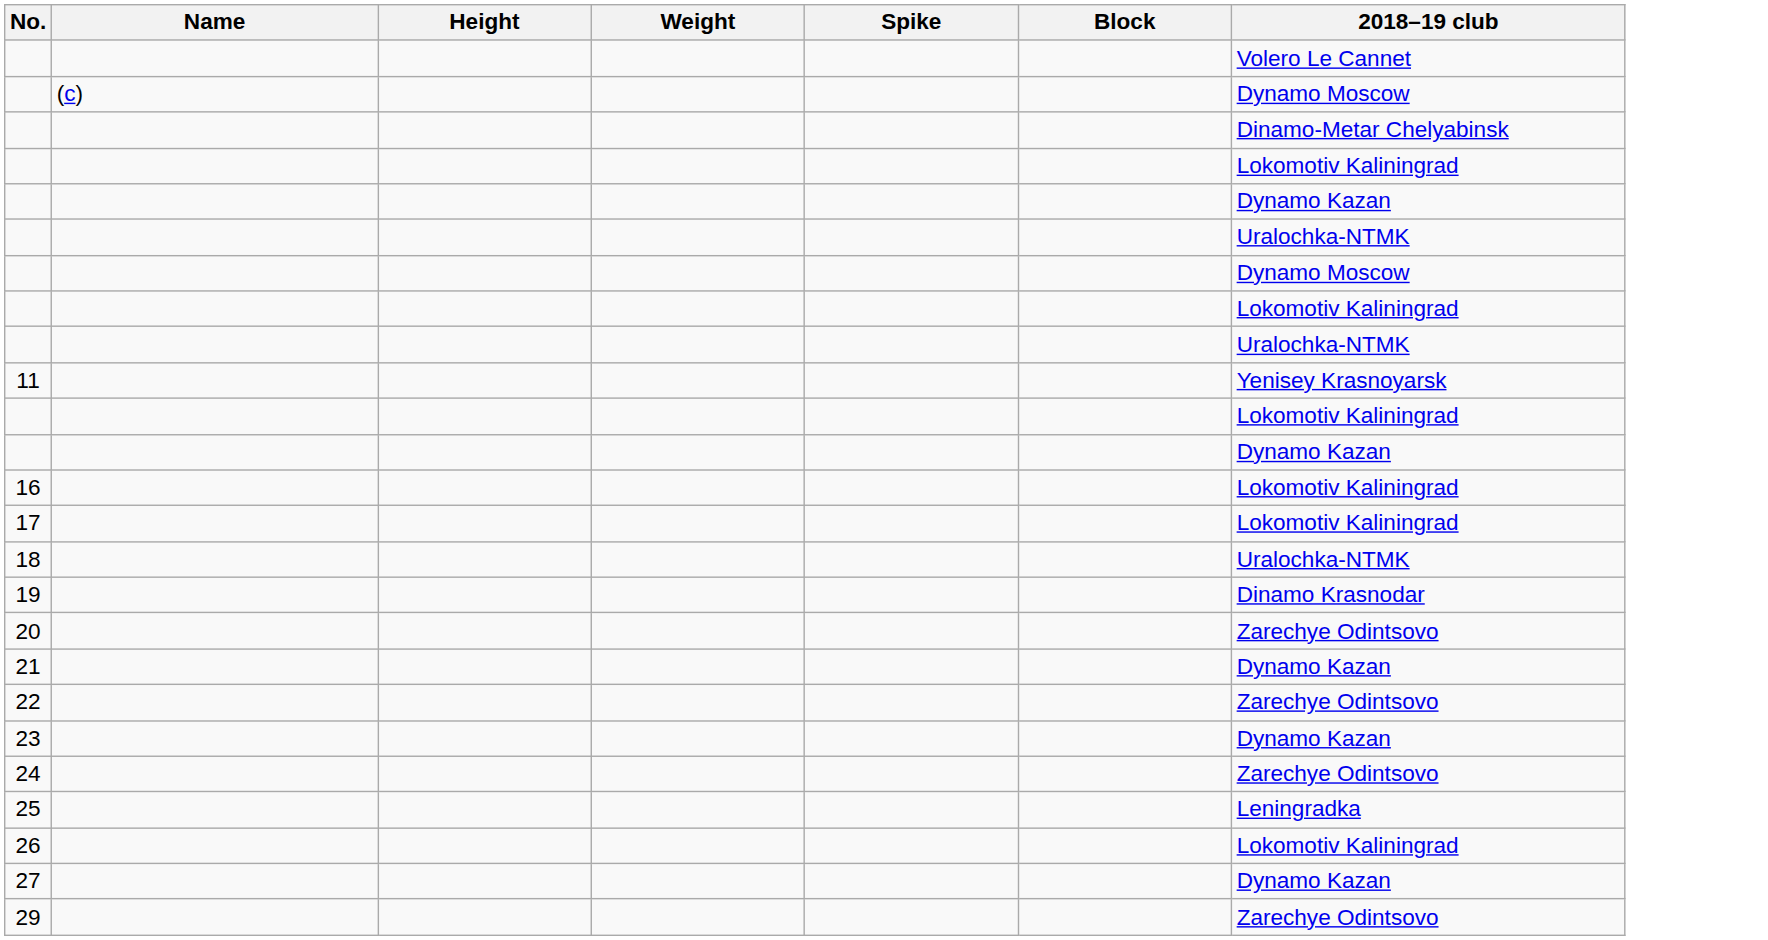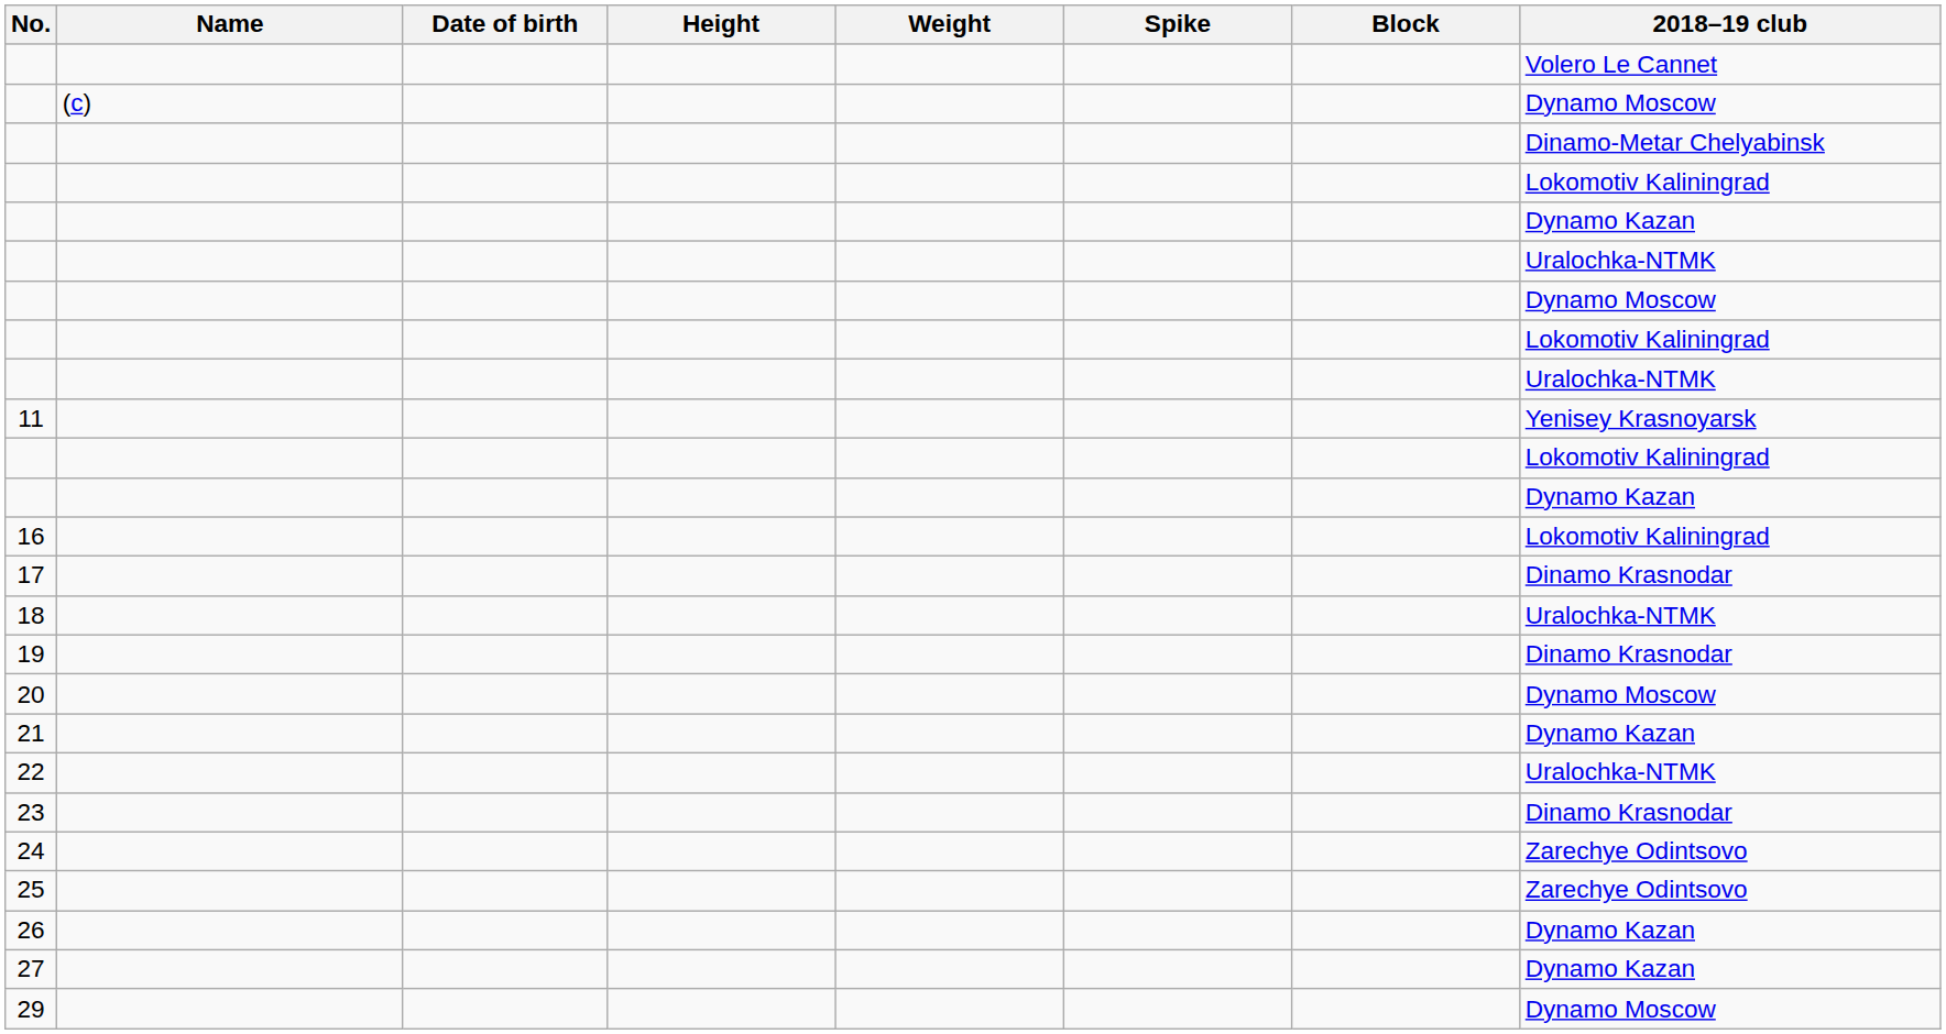+ column: Date of birth
17 | 2018–19 club: Lokomotiv Kaliningrad -> Dinamo Krasnodar
20 | 2018–19 club: Zarechye Odintsovo -> Dynamo Moscow
22 | 2018–19 club: Zarechye Odintsovo -> Uralochka-NTMK
23 | 2018–19 club: Dynamo Kazan -> Dinamo Krasnodar
25 | 2018–19 club: Leningradka -> Zarechye Odintsovo
26 | 2018–19 club: Lokomotiv Kaliningrad -> Dynamo Kazan
29 | 2018–19 club: Zarechye Odintsovo -> Dynamo Moscow
